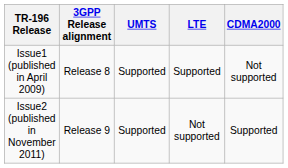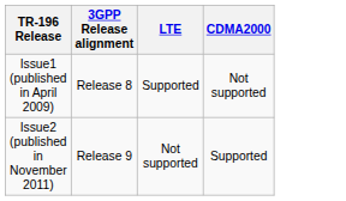- column: UMTS | Supported | Supported
